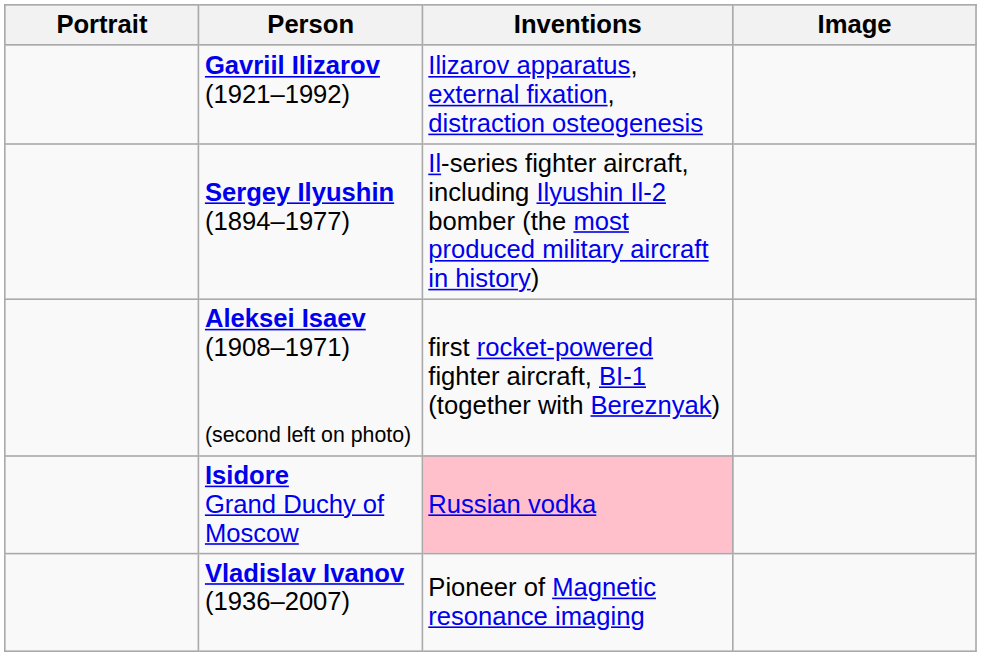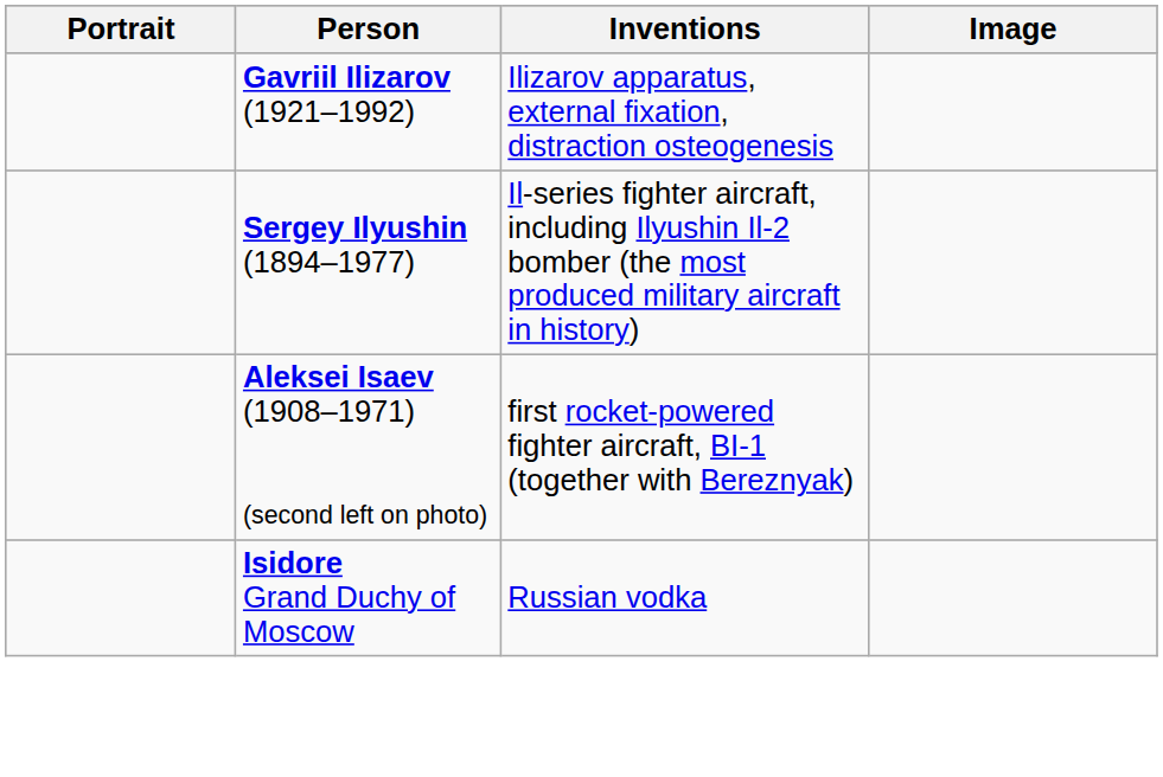Isidore Grand Duchy of Moscow | Inventions: pink background -> no background
- row: Vladislav Ivanov (1936–2007) | Pioneer of Magnetic resonance imaging
